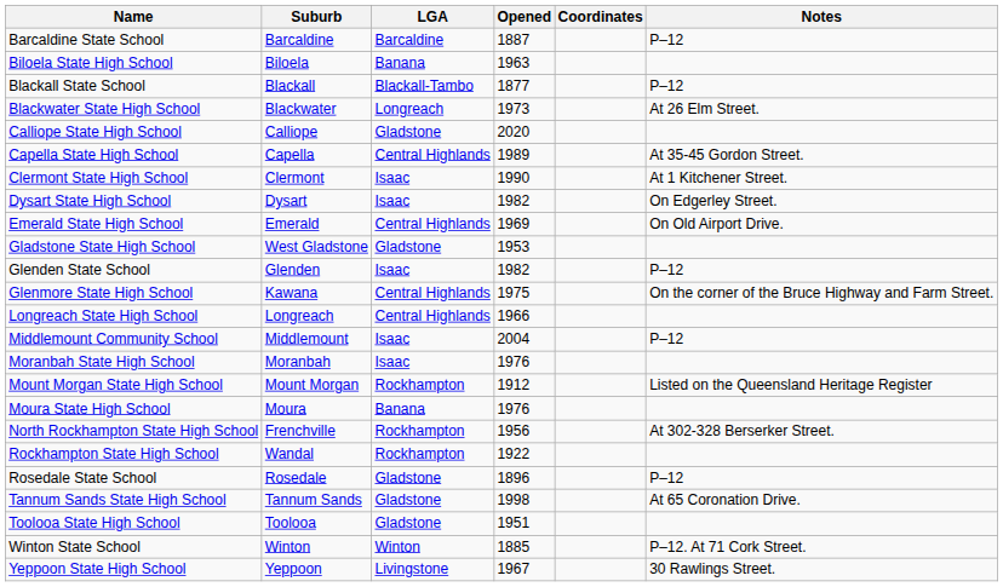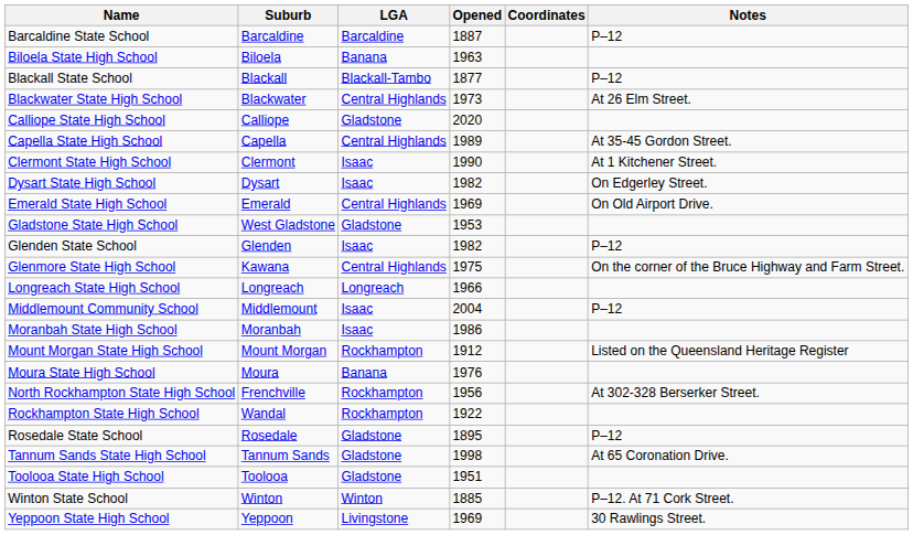Blackwater State High School | LGA: Longreach -> Central Highlands
Longreach State High School | LGA: Central Highlands -> Longreach
Moranbah State High School | Opened: 1976 -> 1986
Rosedale State School | Opened: 1896 -> 1895
Yeppoon State High School | Opened: 1967 -> 1969
